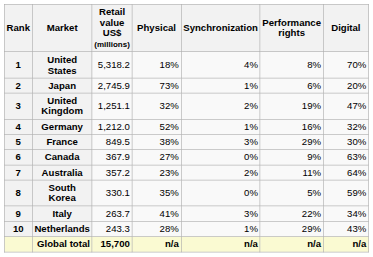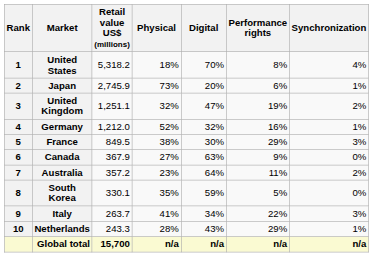columns swapped: Digital <-> Synchronization
